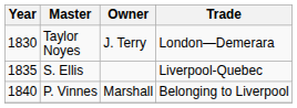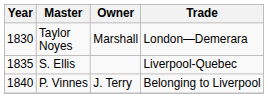Taylor Noyes | Owner: J. Terry -> Marshall
P. Vinnes | Owner: Marshall -> J. Terry
